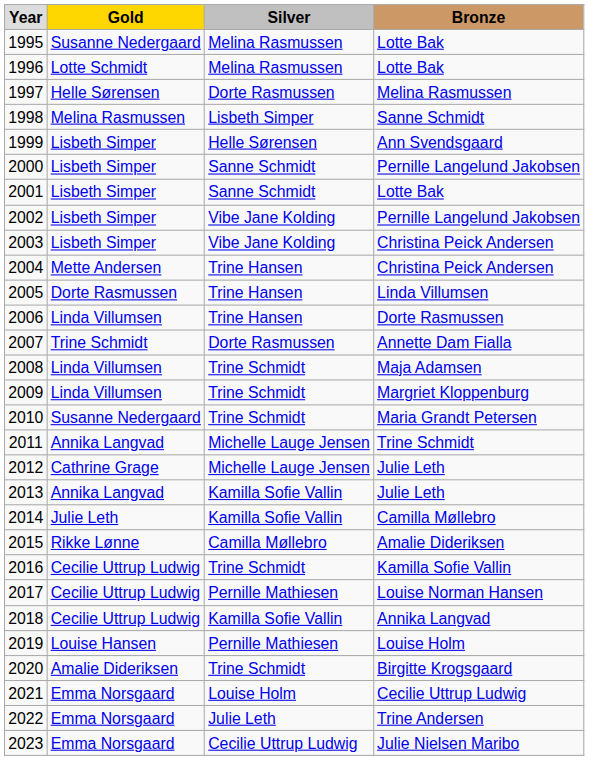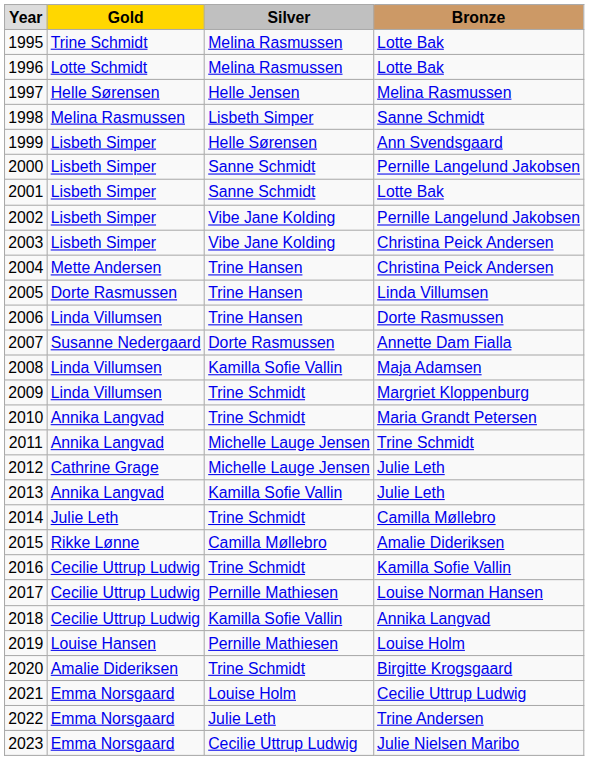1995 | column 2: Susanne Nedergaard -> Trine Schmidt
1997 | column 3: Dorte Rasmussen -> Helle Jensen
2007 | column 2: Trine Schmidt -> Susanne Nedergaard
2008 | column 3: Trine Schmidt -> Kamilla Sofie Vallin
2010 | column 2: Susanne Nedergaard -> Annika Langvad
2014 | column 3: Kamilla Sofie Vallin -> Trine Schmidt
